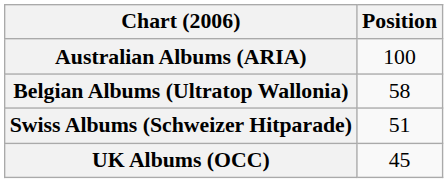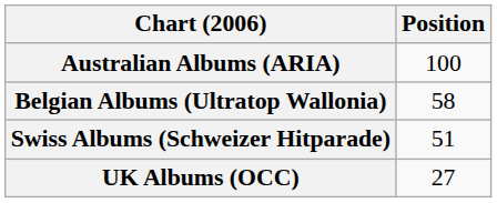UK Albums (OCC) | Position: 45 -> 27
